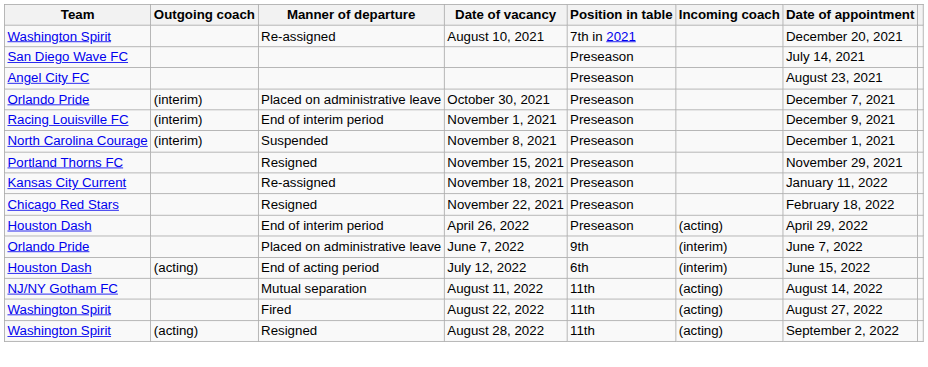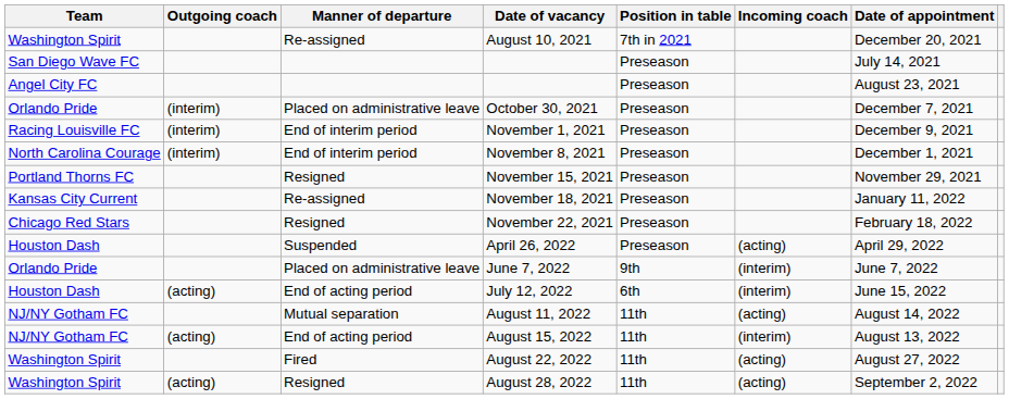November 8, 2021 | Manner of departure: Suspended -> End of interim period
April 26, 2022 | Manner of departure: End of interim period -> Suspended
+ row: NJ/NY Gotham FC | (acting) | End of acting period | August 15, 2022 | 11th | (interim) | August 13, 2022
